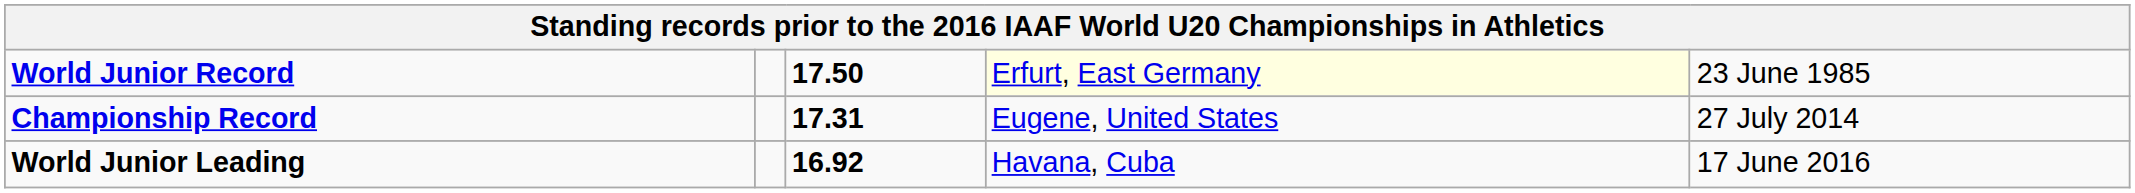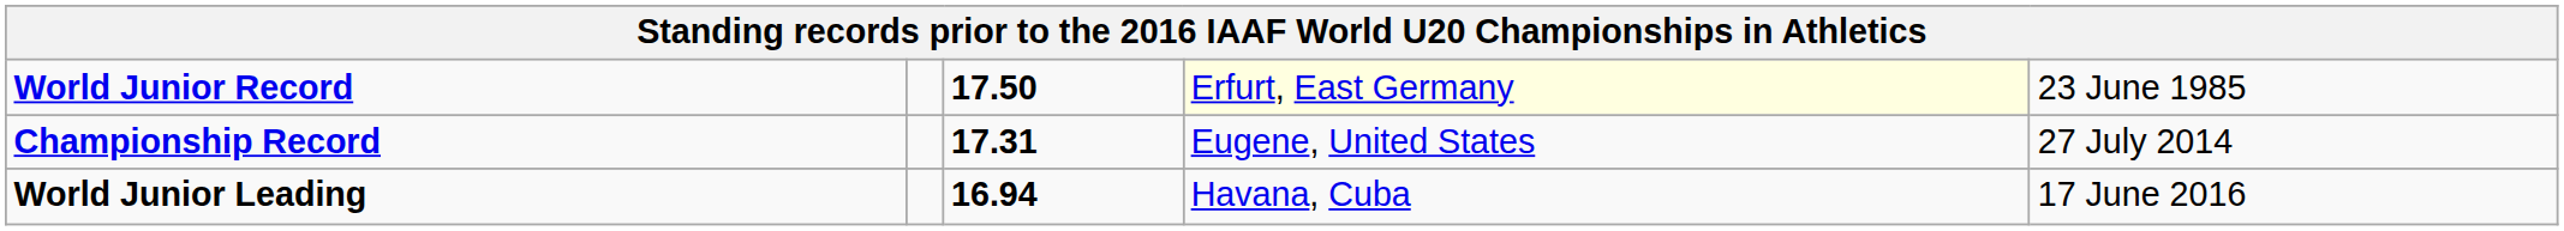World Junior Leading | column 3: 16.92 -> 16.94
